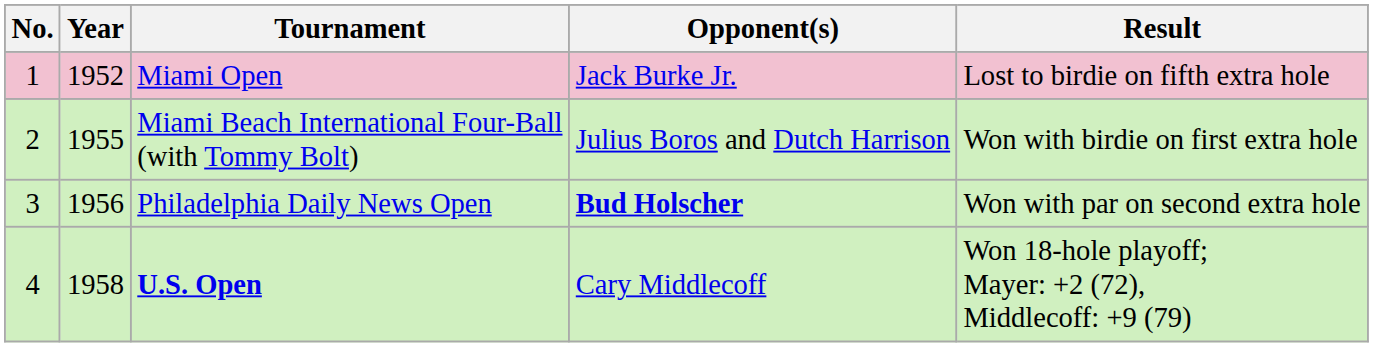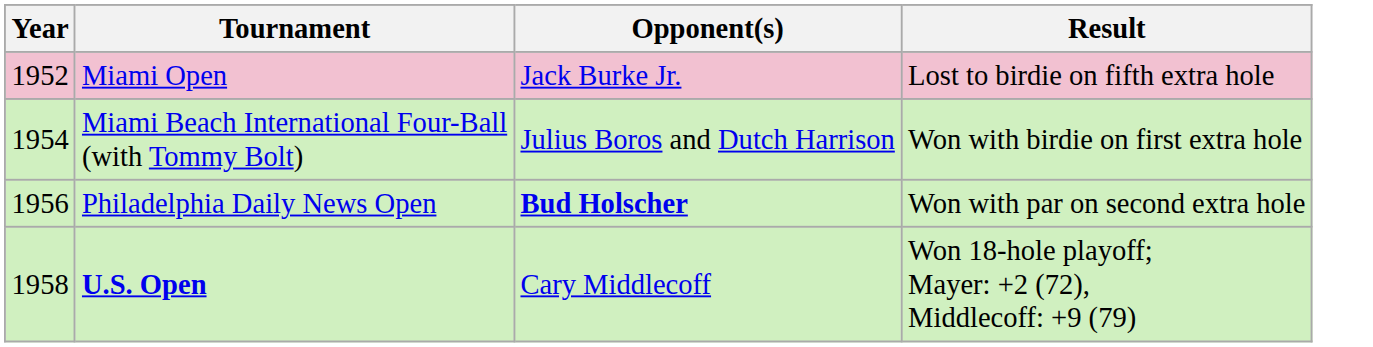- column: No. | 1 | 2 | 3 | 4
Miami Beach International Four-Ball (with Tommy Bolt) | Year: 1955 -> 1954
